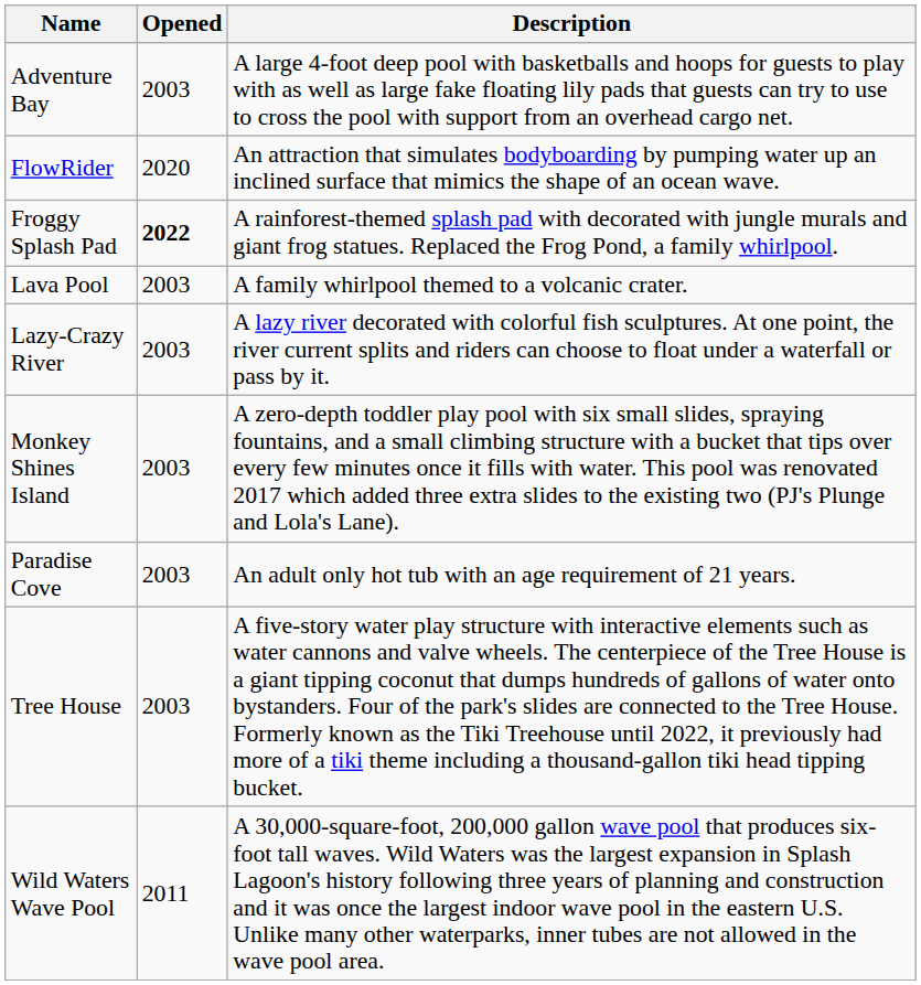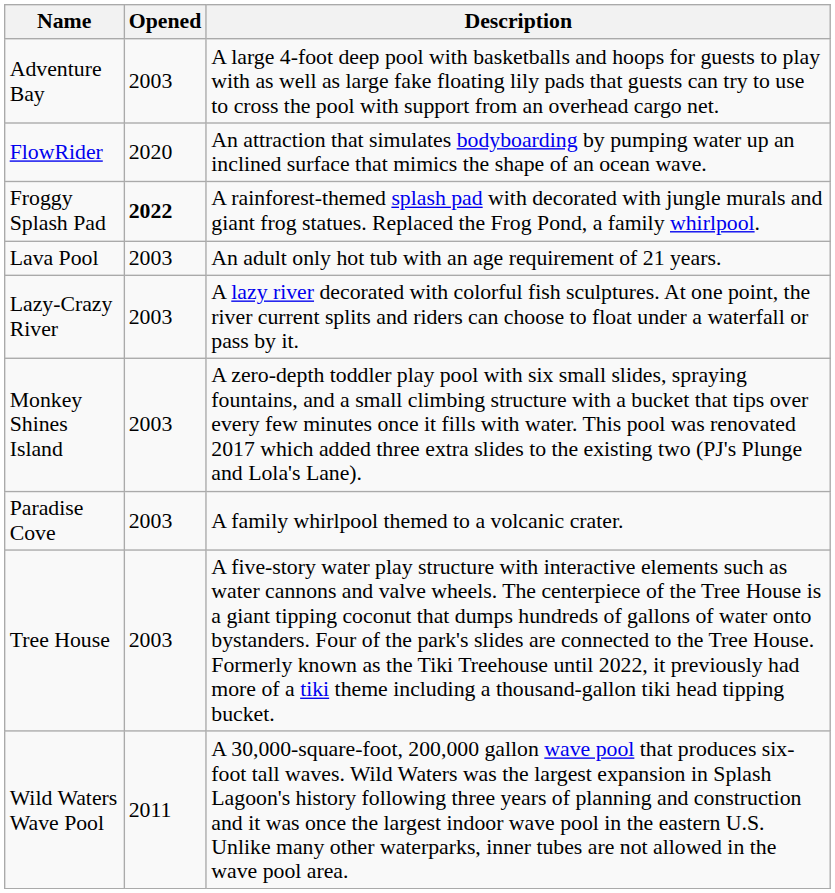Lava Pool | Description: A family whirlpool themed to a volcanic crater. -> An adult only hot tub with an age requirement of 21 years.
Paradise Cove | Description: An adult only hot tub with an age requirement of 21 years. -> A family whirlpool themed to a volcanic crater.
